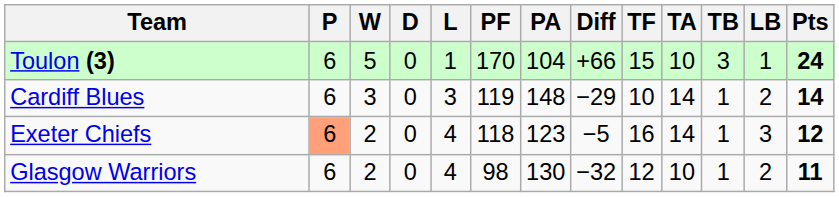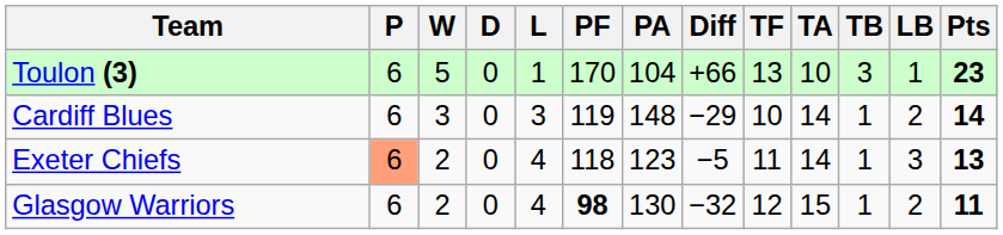Toulon (3) | TF: 15 -> 13
Toulon (3) | Pts: 24 -> 23
Exeter Chiefs | TF: 16 -> 11
Exeter Chiefs | Pts: 12 -> 13
Glasgow Warriors | PF: normal -> bold
Glasgow Warriors | TA: 10 -> 15
